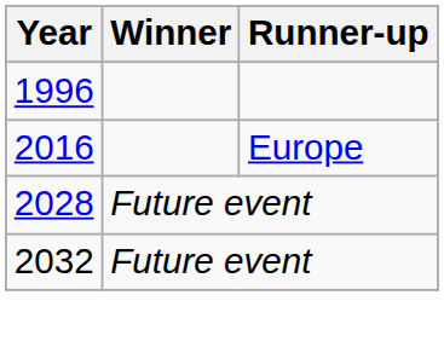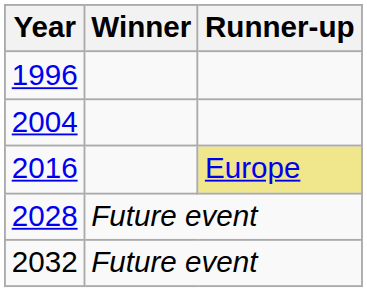+ row: 2004
2016 | Runner-up: no background -> khaki background
